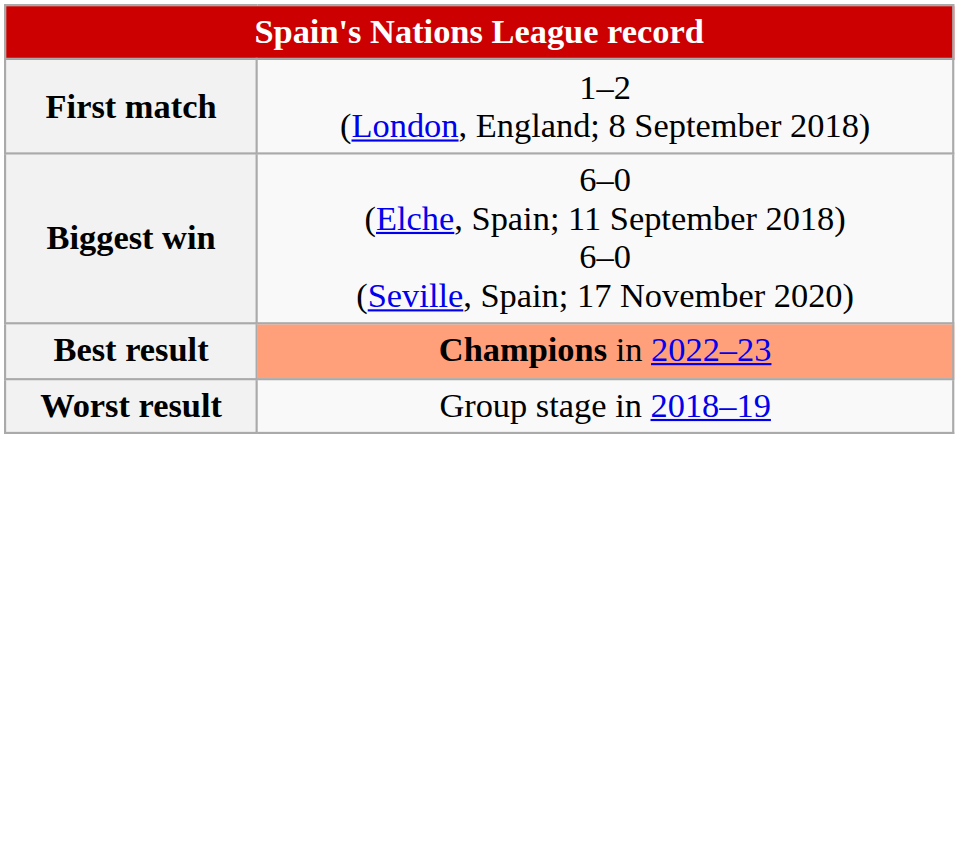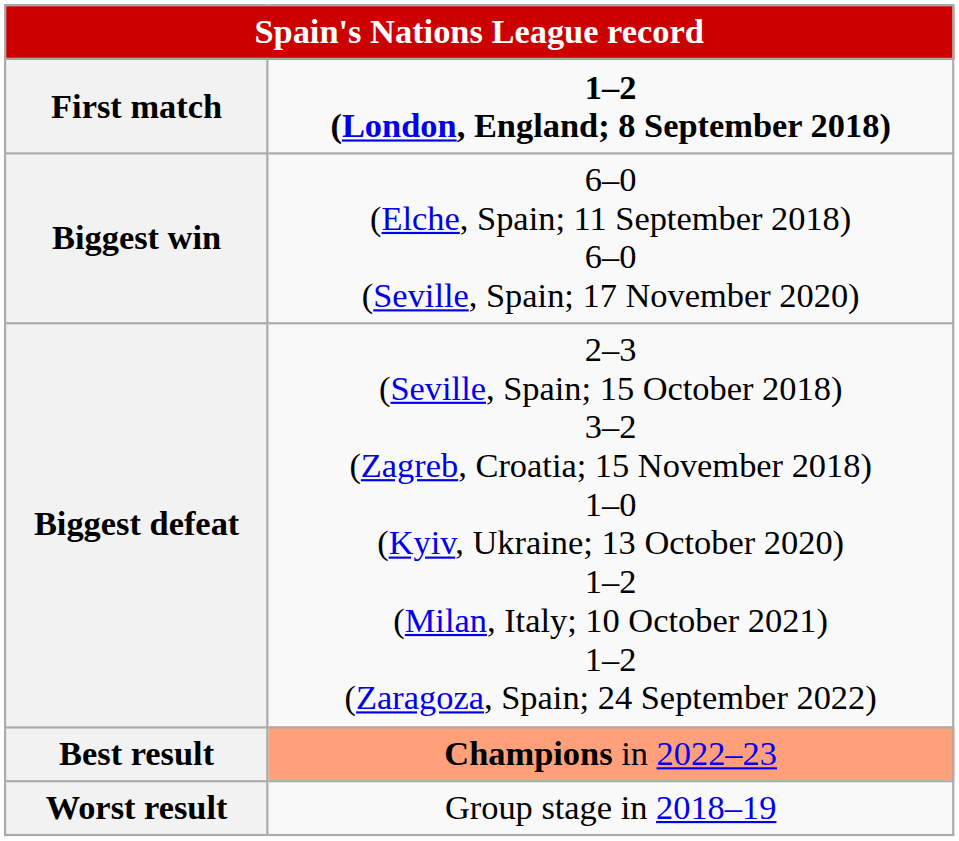First match | column 2: normal -> bold
+ row: Biggest defeat | 2–3 (Seville, Spain; 15 October 2018) 3–2 (Zagreb, Croatia; 15 November 2018) 1–0 (Kyiv, Ukraine; 13 October 2020) 1–2 (Milan, Italy; 10 October 2021) 1–2 (Zaragoza, Spain; 24 September 2022)
